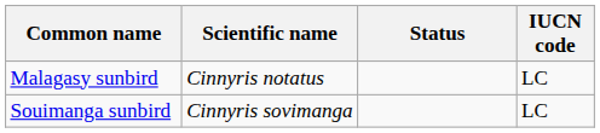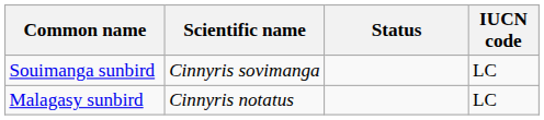rows swapped: Souimanga sunbird <-> Malagasy sunbird
